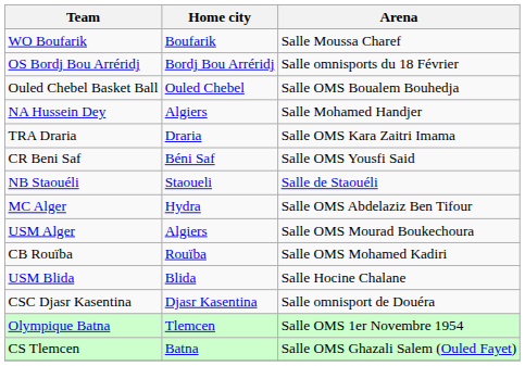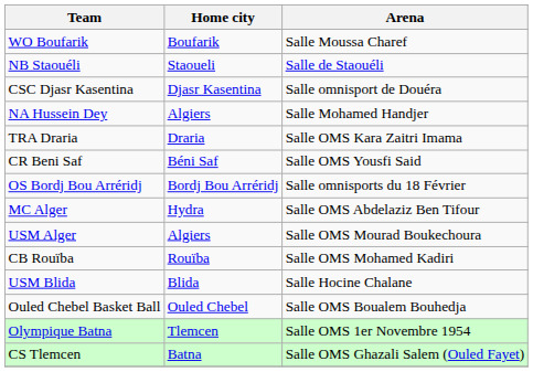rows swapped: NB Staouéli <-> OS Bordj Bou Arréridj
rows swapped: CSC Djasr Kasentina <-> Ouled Chebel Basket Ball
